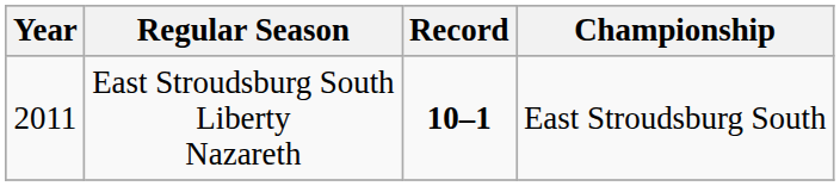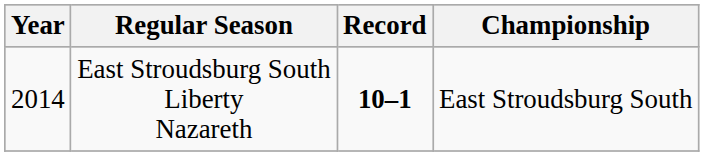East Stroudsburg South Liberty Nazareth | Year: 2011 -> 2014
